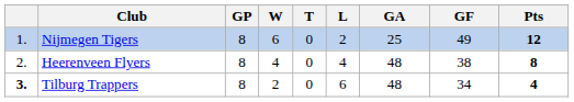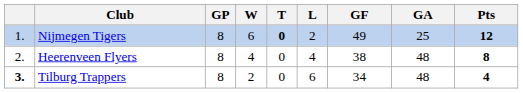columns swapped: GF <-> GA
Nijmegen Tigers | T: normal -> bold
